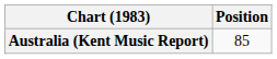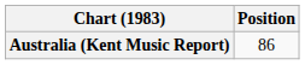Australia (Kent Music Report) | Position: 85 -> 86
